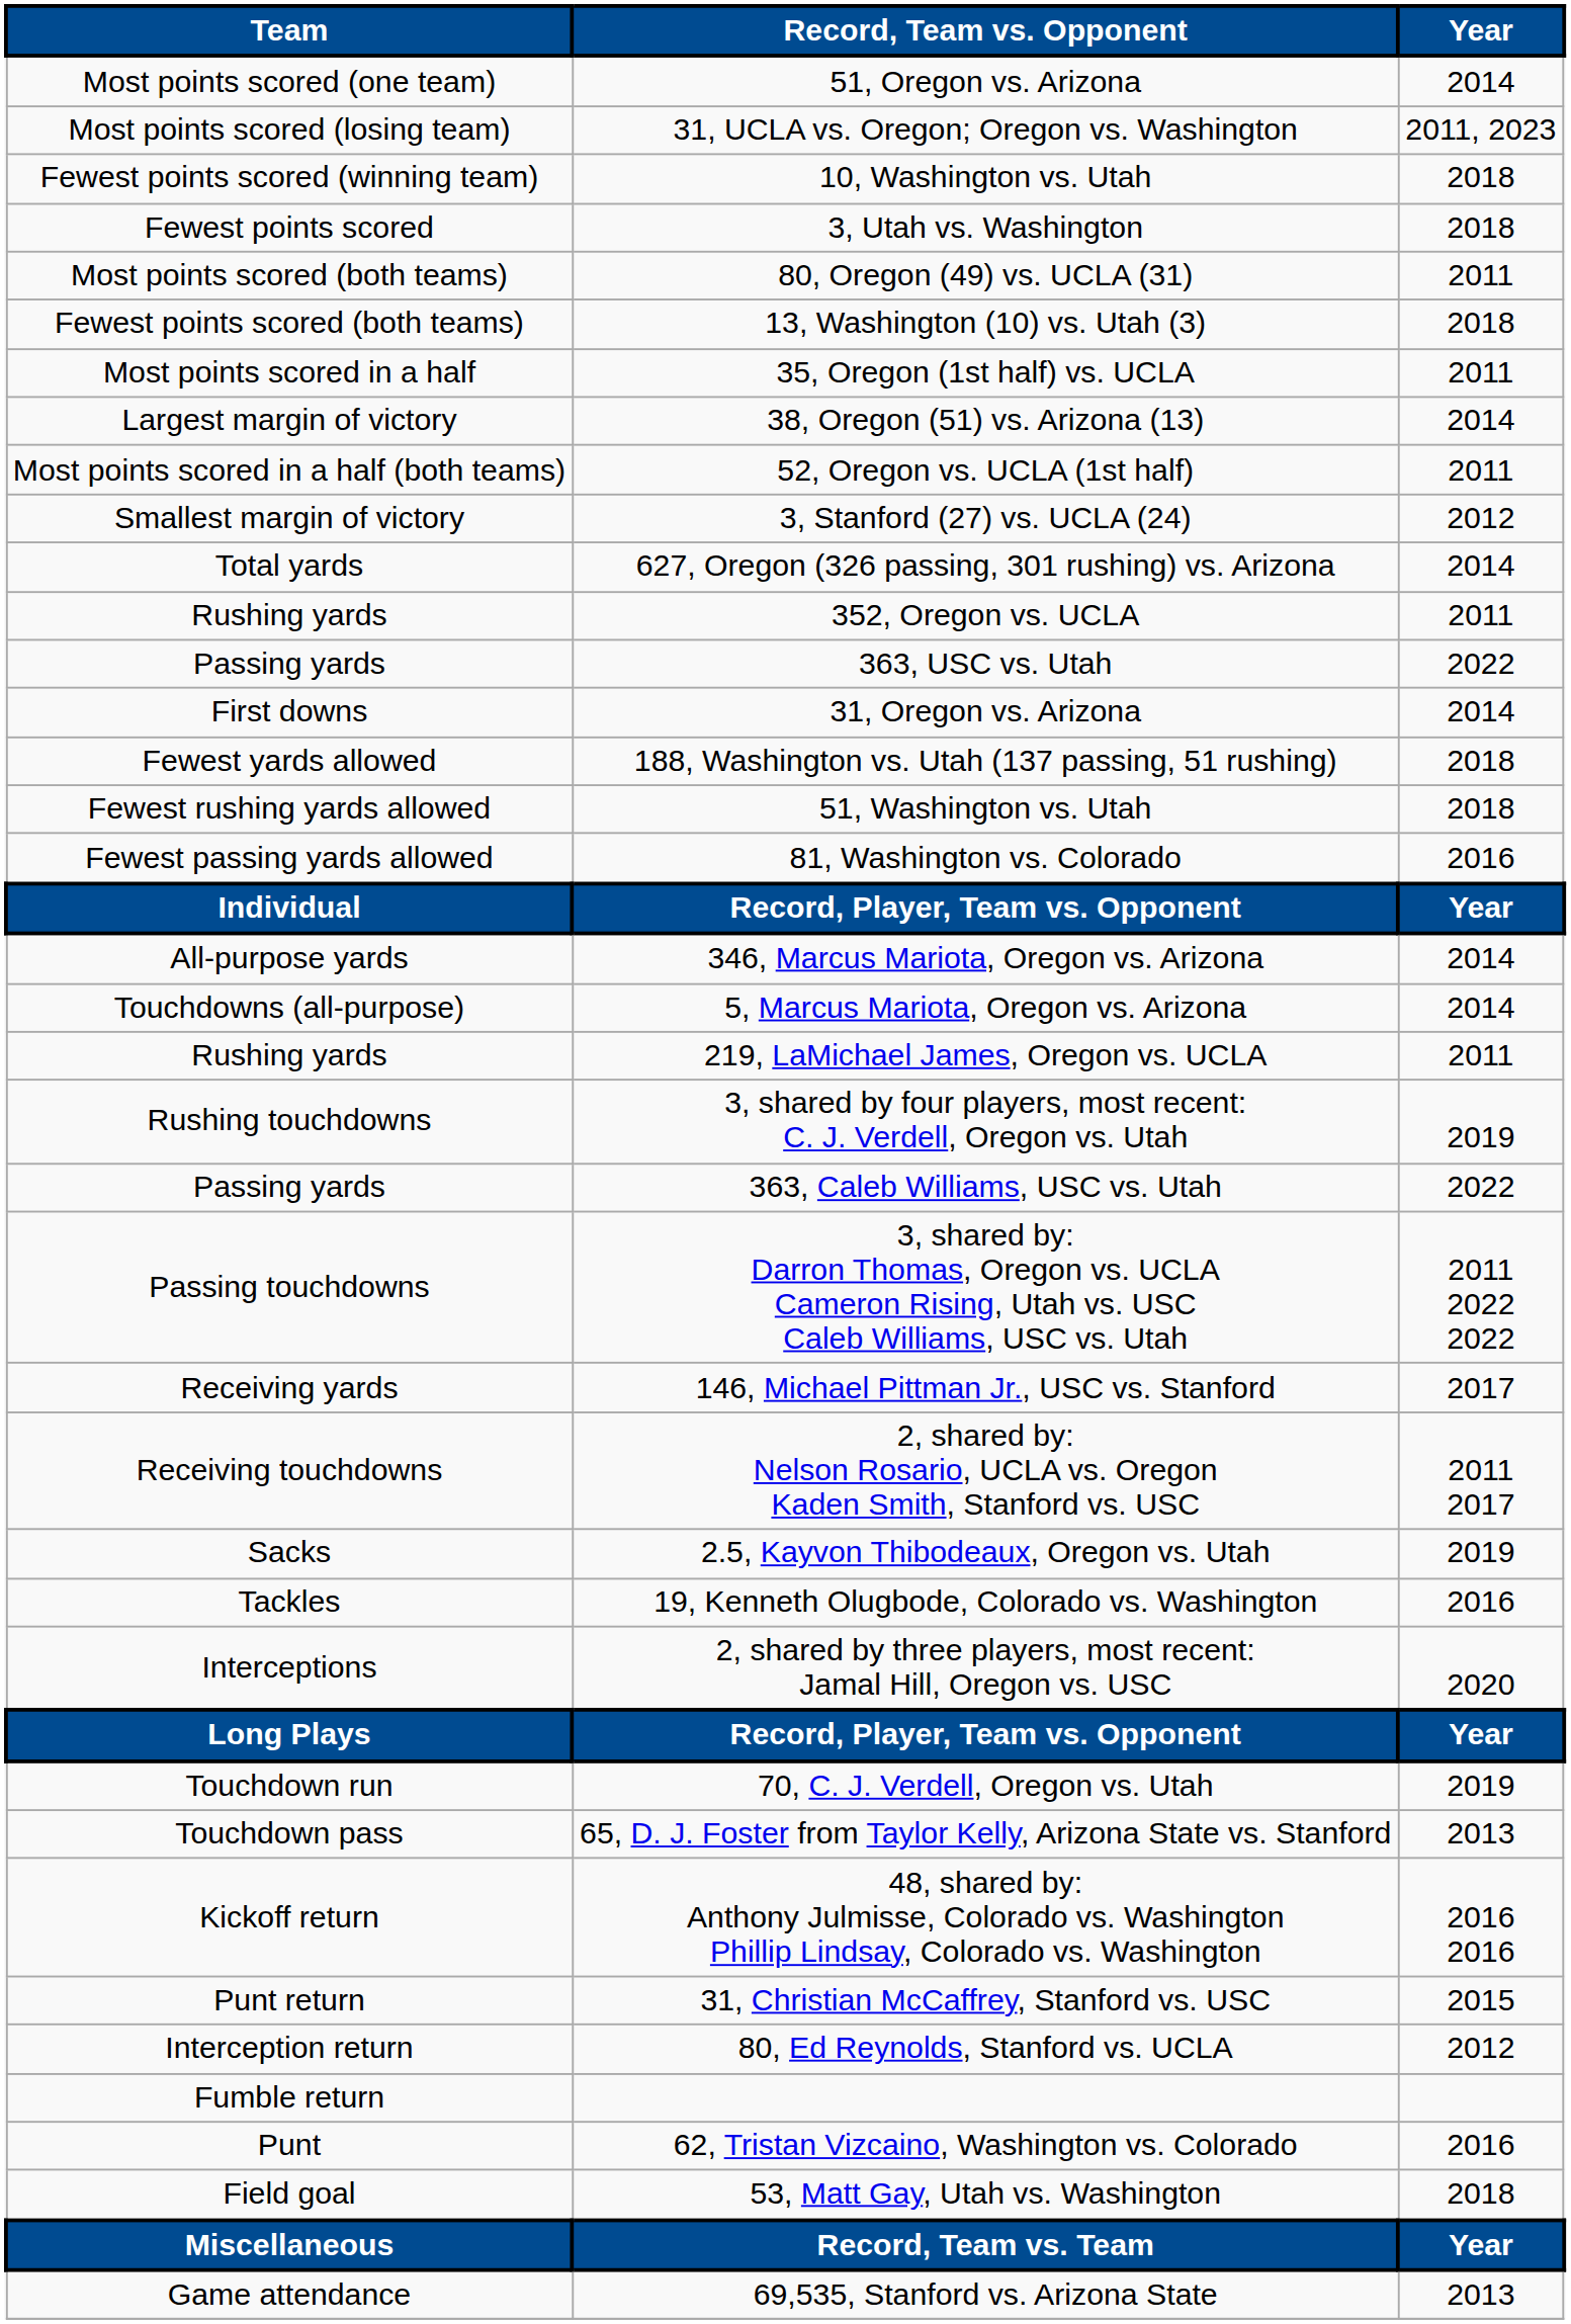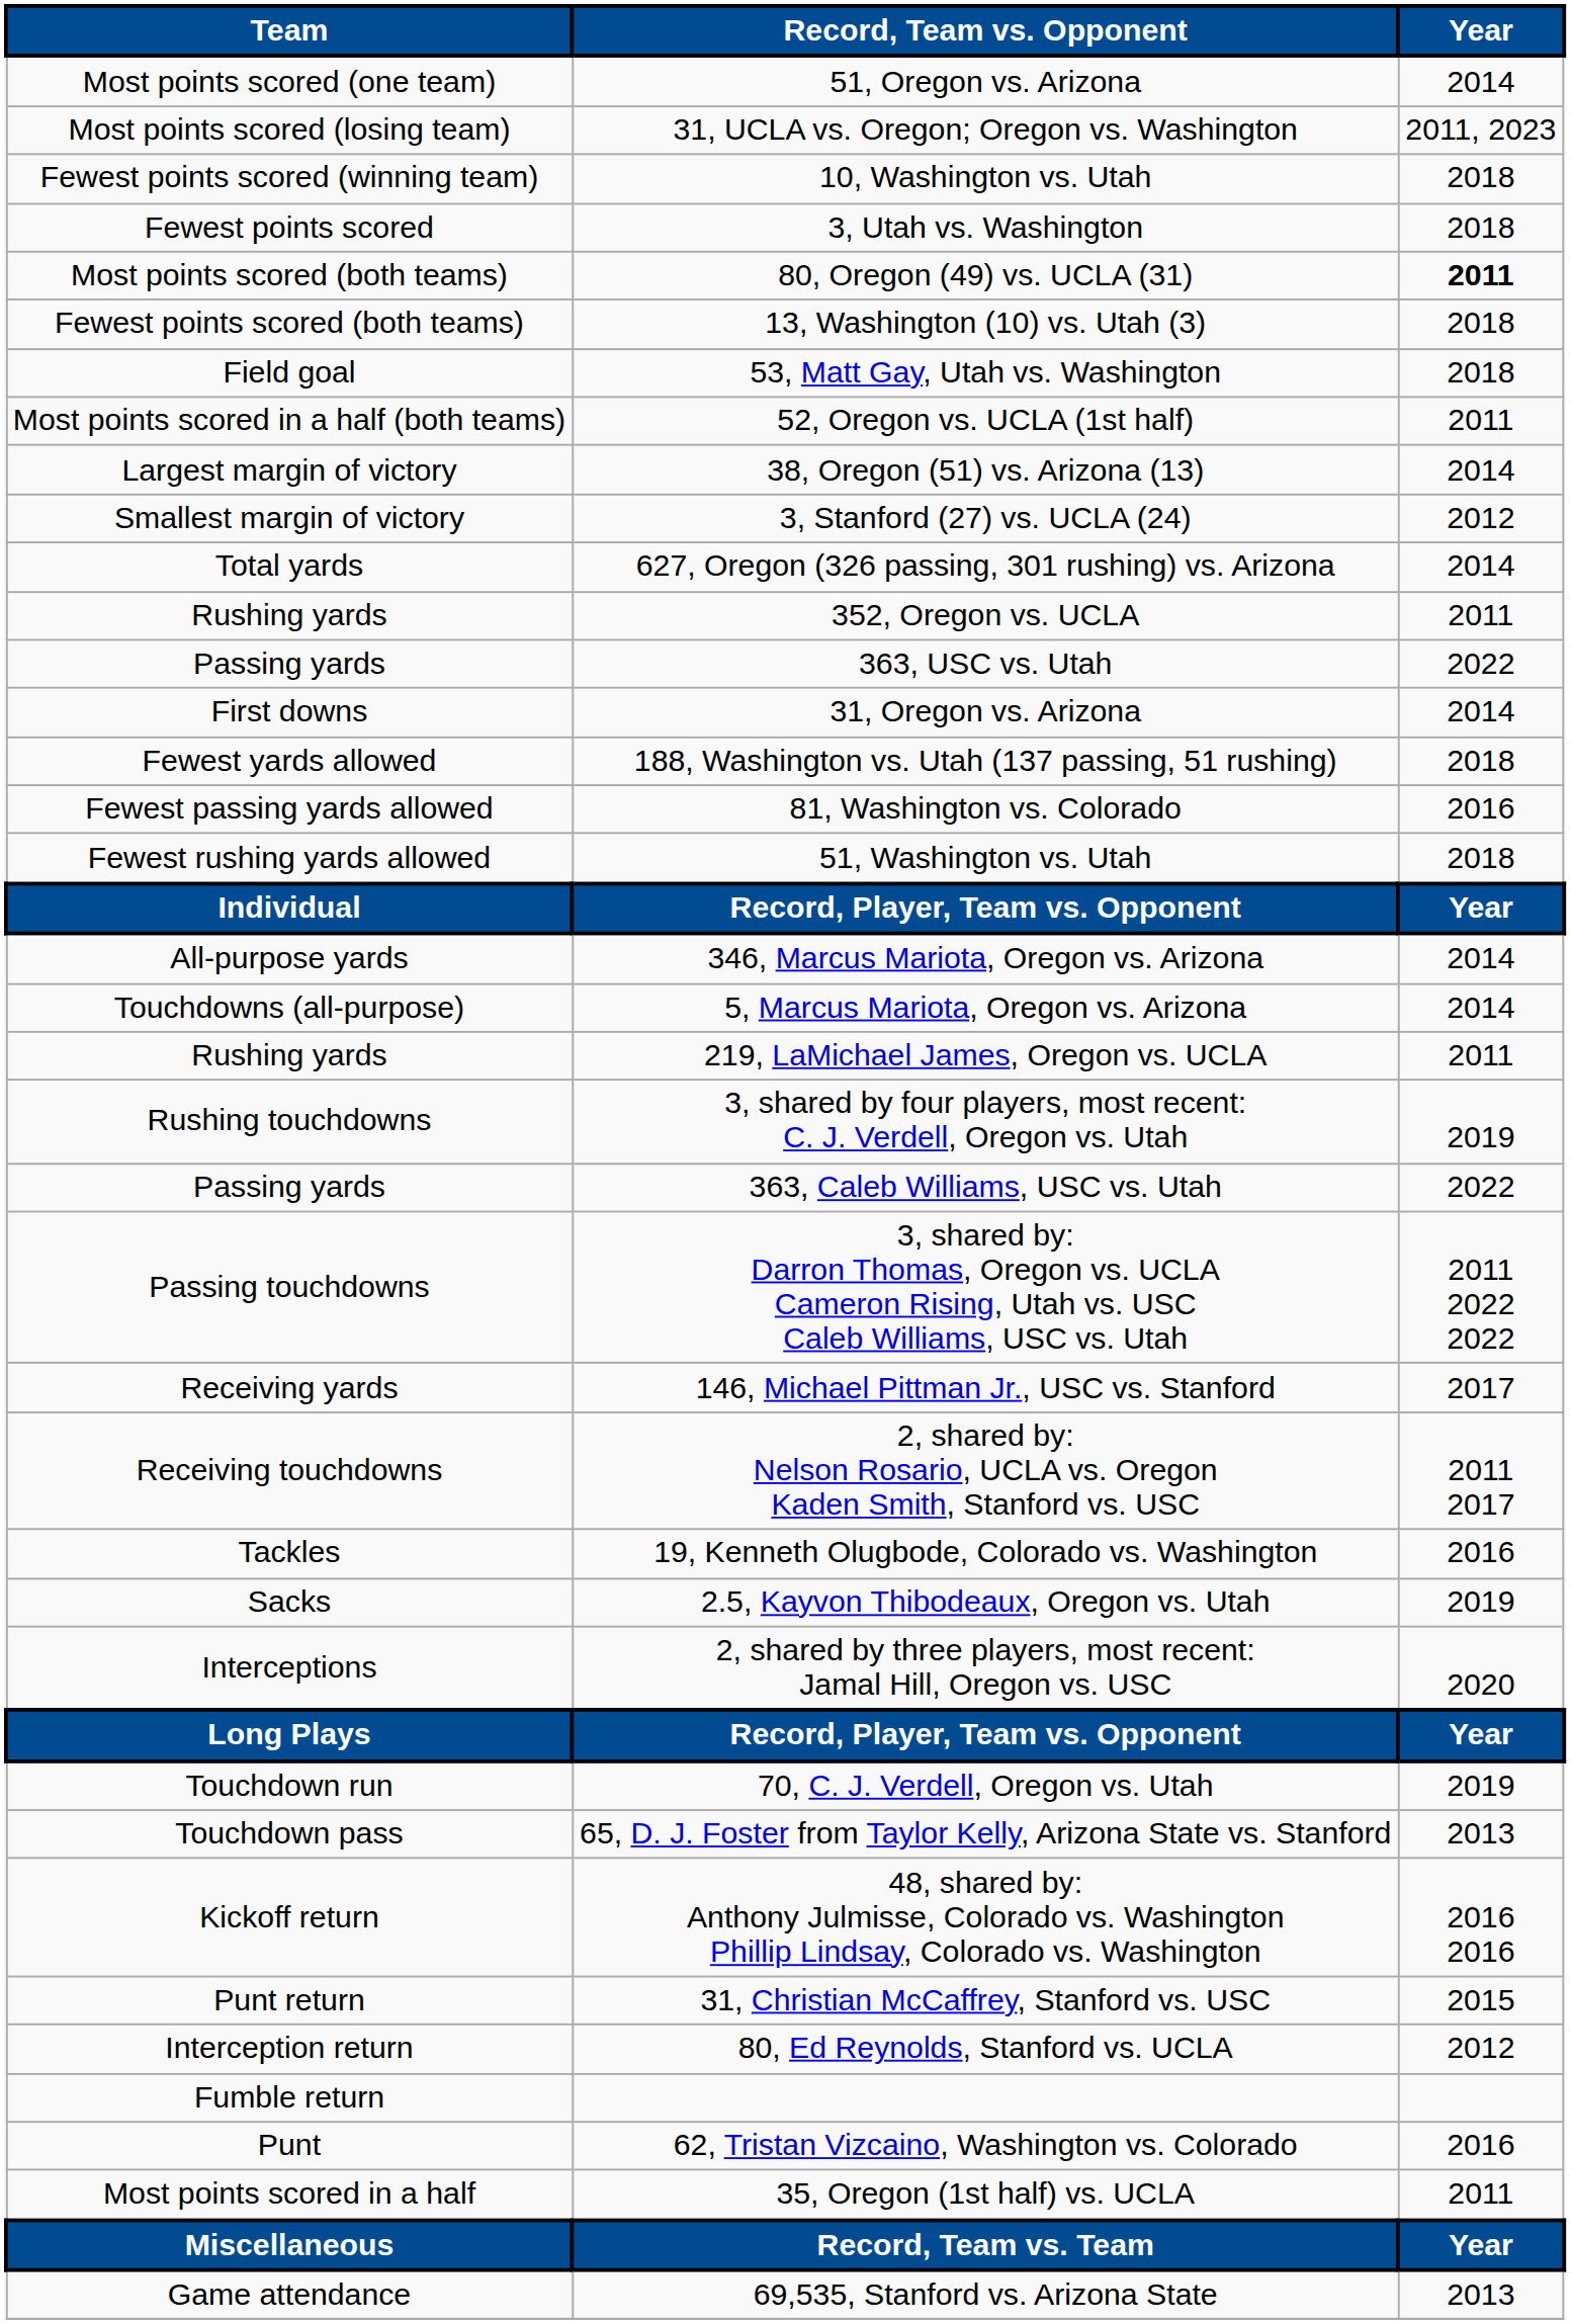80, Oregon (49) vs. UCLA (31) | Year: normal -> bold
rows swapped: 35, Oregon (1st half) vs. UCLA <-> 53, Matt Gay, Utah vs. Washington
rows swapped: 52, Oregon vs. UCLA (1st half) <-> 38, Oregon (51) vs. Arizona (13)
rows swapped: 51, Washington vs. Utah <-> 81, Washington vs. Colorado
rows swapped: 19, Kenneth Olugbode, Colorado vs. Washington <-> 2.5, Kayvon Thibodeaux, Oregon vs. Utah
